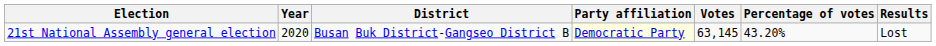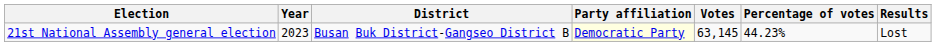21st National Assembly general election | Year: 2020 -> 2023
21st National Assembly general election | Percentage of votes: 43.20% -> 44.23%
